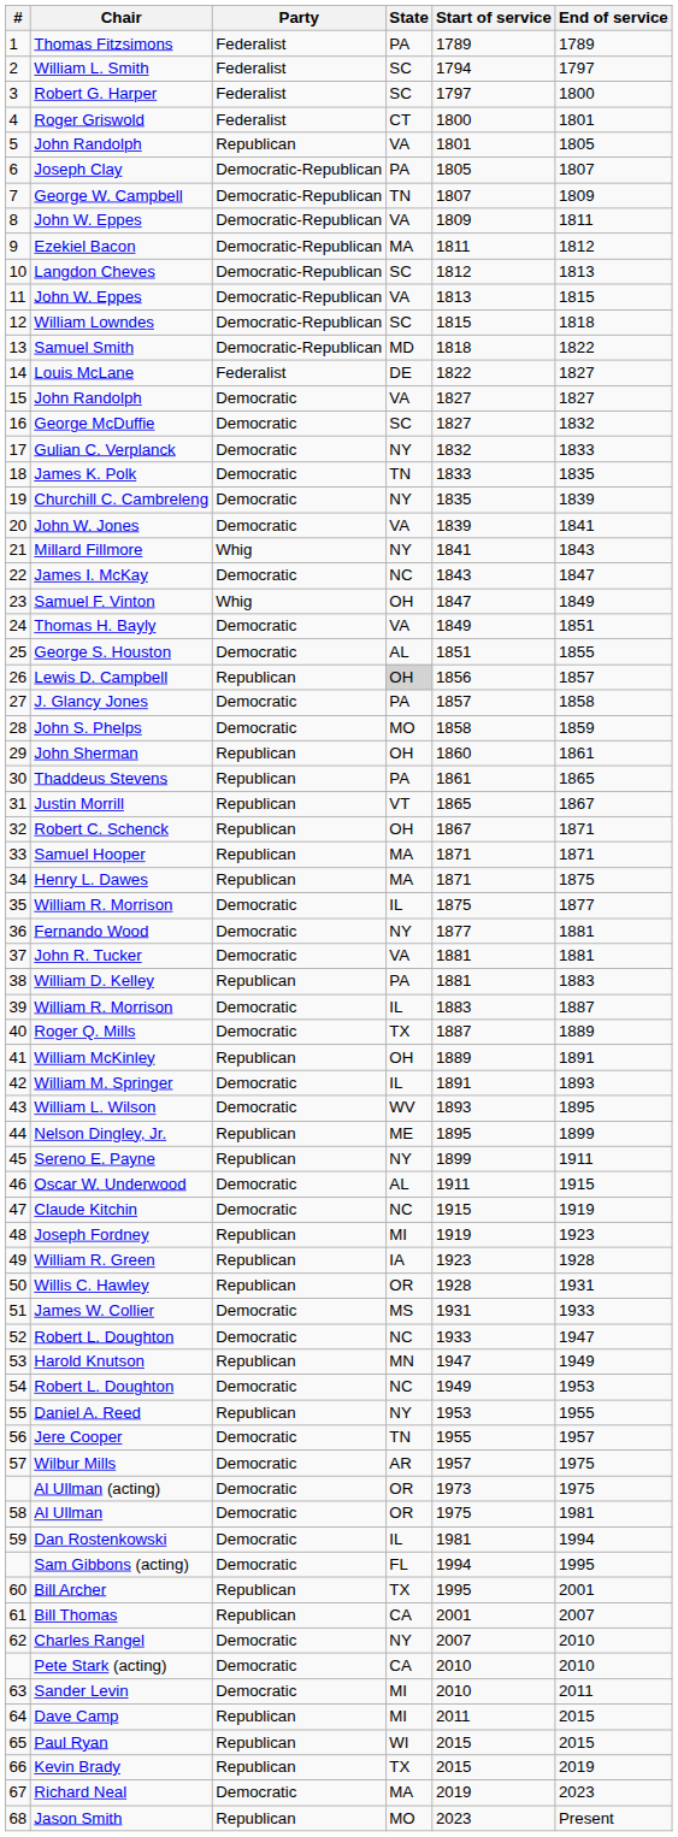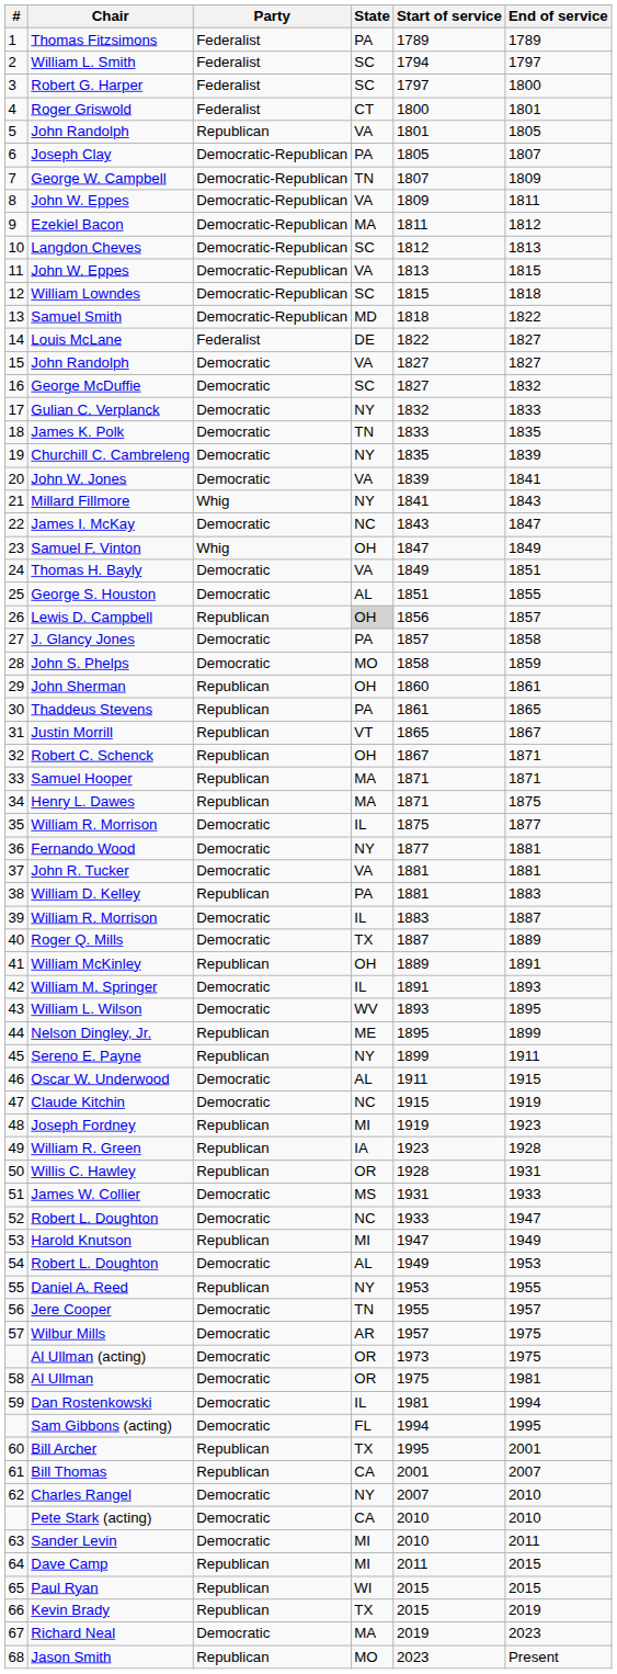Harold Knutson | State: MN -> MI
54 / Robert L. Doughton | State: NC -> AL
